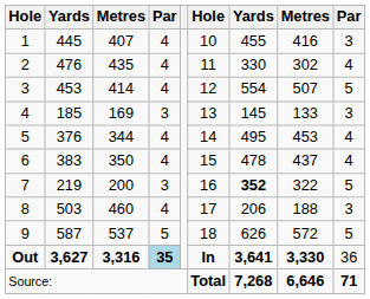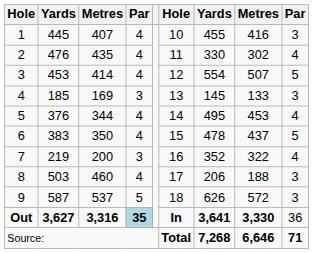6 | column 9: 4 -> 5
7 | column 7: bold -> normal
7 | column 9: 5 -> 4
9 | column 9: 5 -> 3
